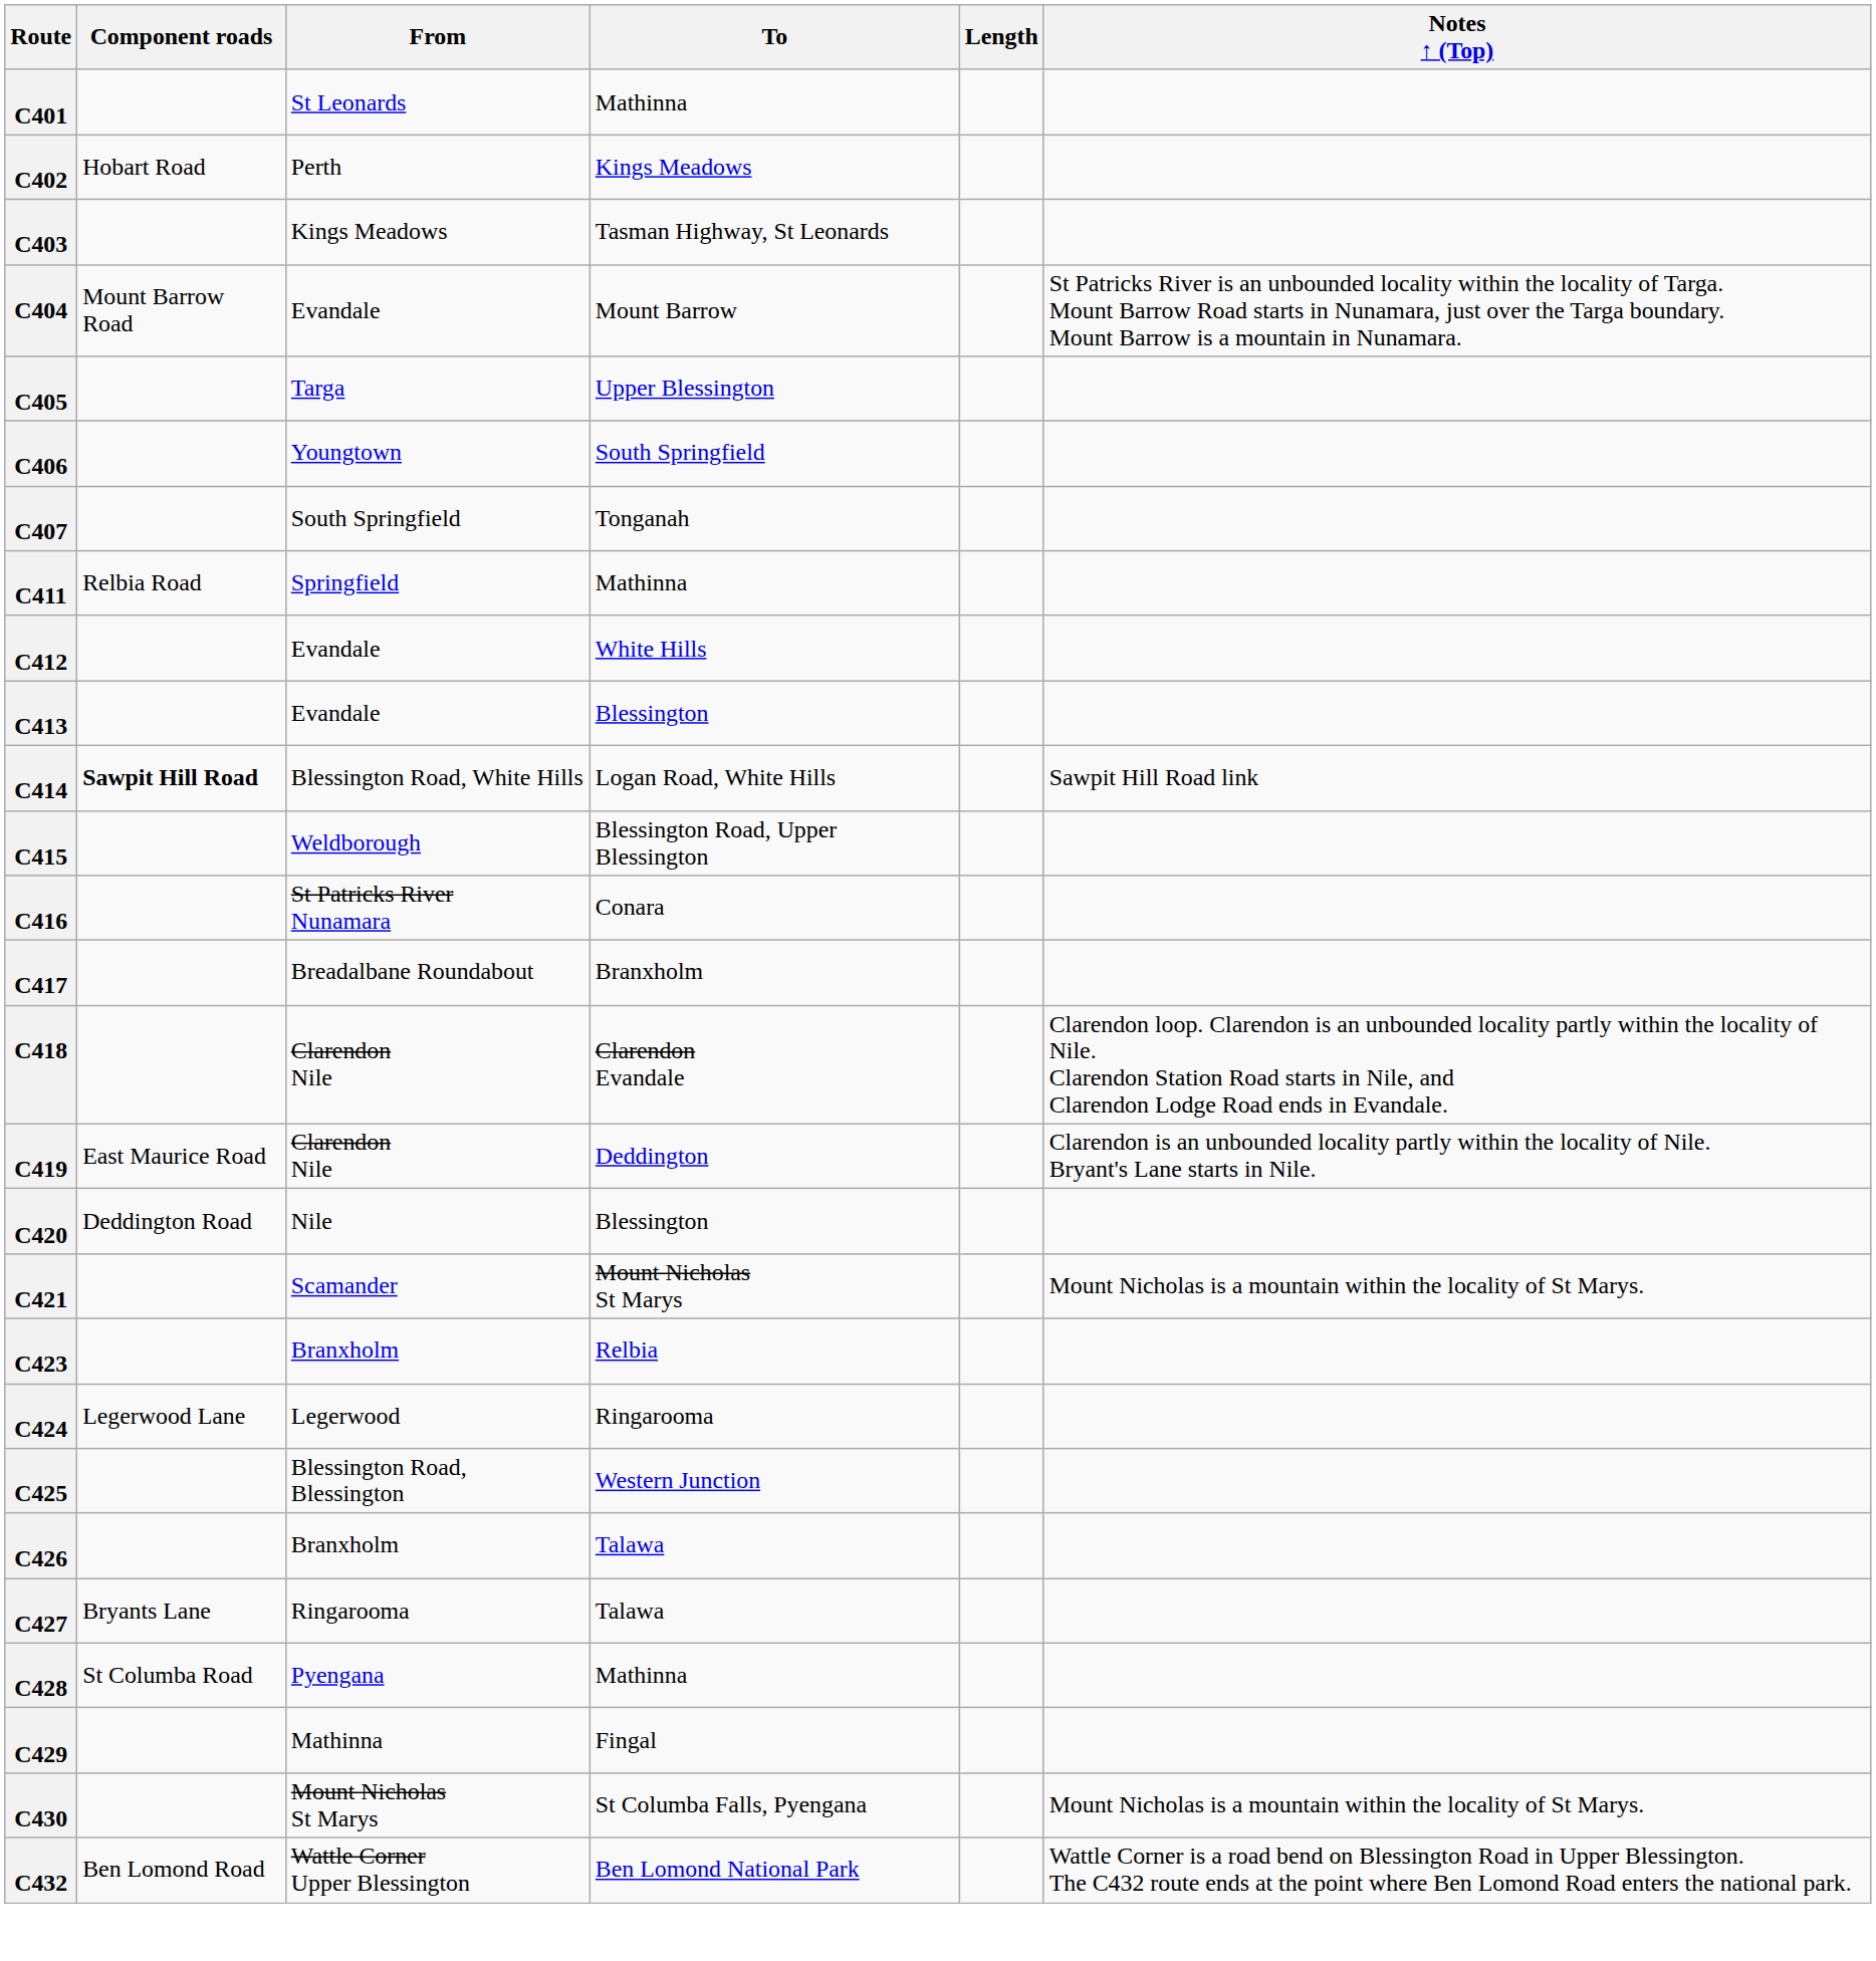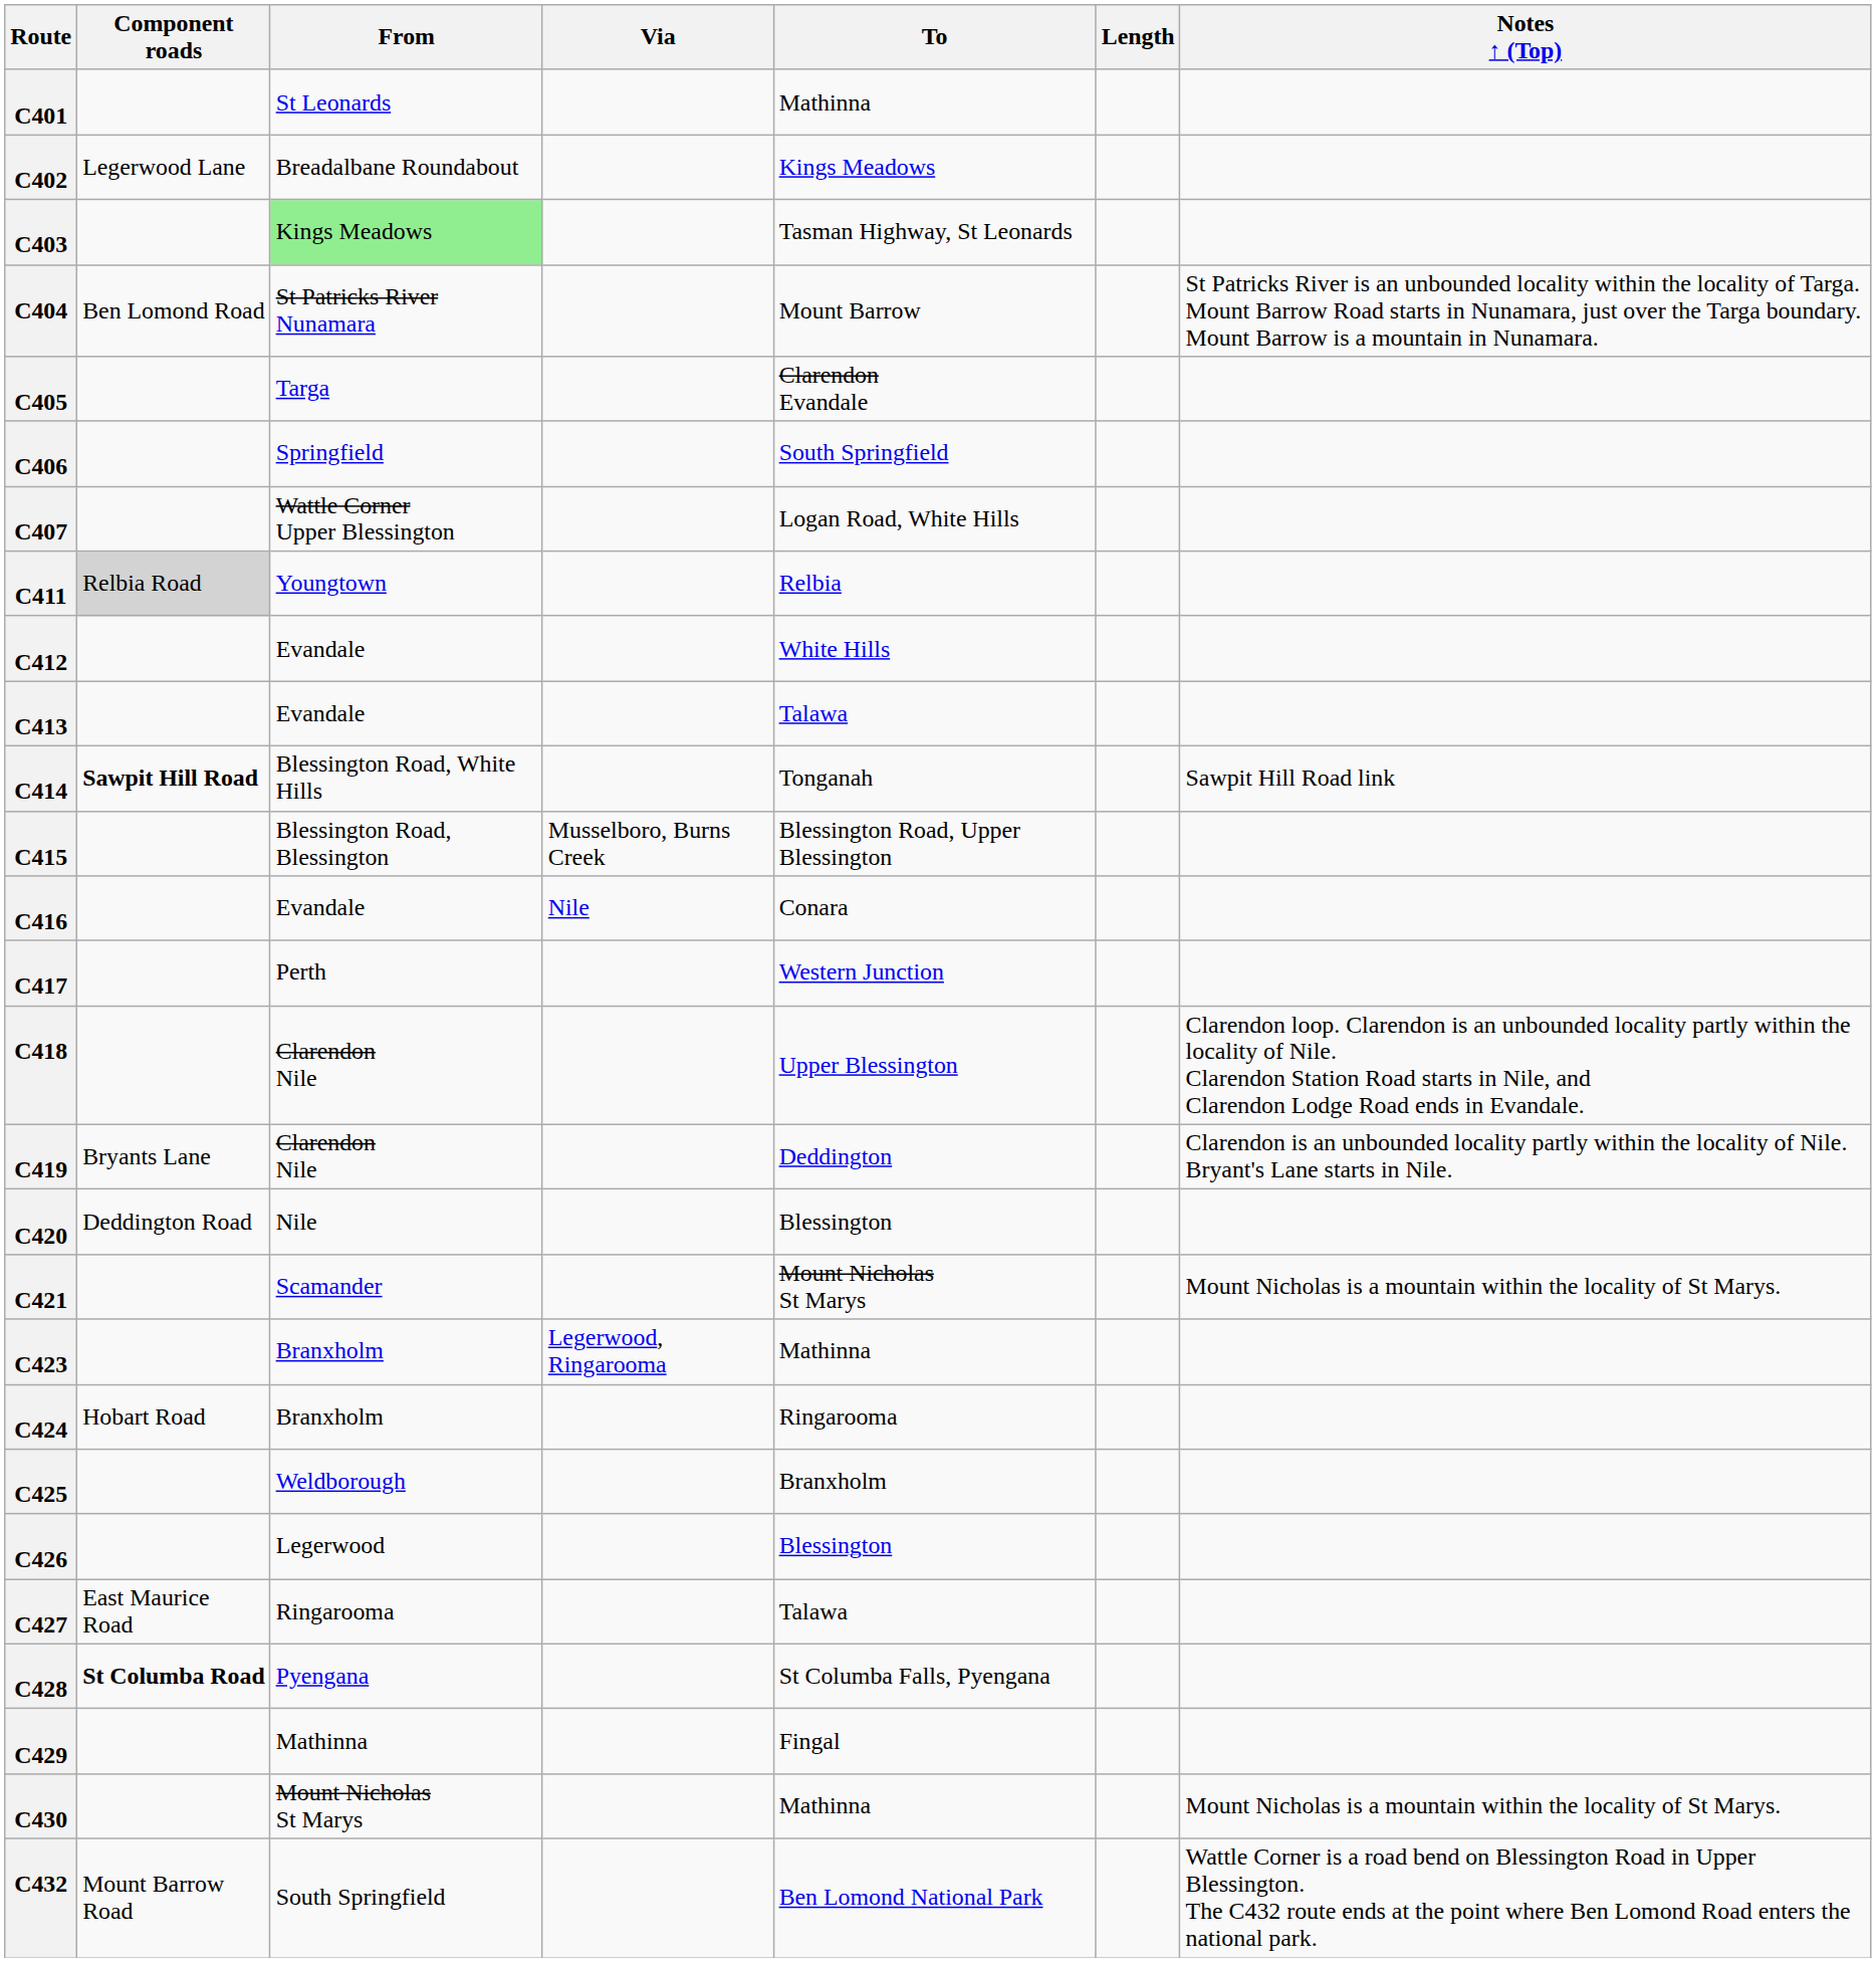+ column: Via | Musselboro, Burns Creek | Nile | Legerwood, Ringarooma
C402 | Component roads: Hobart Road -> Legerwood Lane
C402 | From: Perth -> Breadalbane Roundabout
C403 | From: no background -> lightgreen background
C404 | Component roads: Mount Barrow Road -> Ben Lomond Road
C404 | From: Evandale -> St Patricks River Nunamara
C405 | To: Upper Blessington -> Clarendon Evandale
C406 | From: Youngtown -> Springfield
C407 | From: South Springfield -> Wattle Corner Upper Blessington
C407 | To: Tonganah -> Logan Road, White Hills
C411 | Component roads: no background -> lightgrey background
C411 | From: Springfield -> Youngtown
C411 | To: Mathinna -> Relbia
C413 | To: Blessington -> Talawa
C414 | To: Logan Road, White Hills -> Tonganah
C415 | From: Weldborough -> Blessington Road, Blessington
C416 | From: St Patricks River Nunamara -> Evandale
C417 | From: Breadalbane Roundabout -> Perth
C417 | To: Branxholm -> Western Junction
C418 | To: Clarendon Evandale -> Upper Blessington
C419 | Component roads: East Maurice Road -> Bryants Lane
C423 | To: Relbia -> Mathinna
C424 | Component roads: Legerwood Lane -> Hobart Road
C424 | From: Legerwood -> Branxholm
C425 | From: Blessington Road, Blessington -> Weldborough
C425 | To: Western Junction -> Branxholm
C426 | From: Branxholm -> Legerwood
C426 | To: Talawa -> Blessington
C427 | Component roads: Bryants Lane -> East Maurice Road
C428 | Component roads: normal -> bold
C428 | To: Mathinna -> St Columba Falls, Pyengana
C430 | To: St Columba Falls, Pyengana -> Mathinna
C432 | Component roads: Ben Lomond Road -> Mount Barrow Road
C432 | From: Wattle Corner Upper Blessington -> South Springfield
